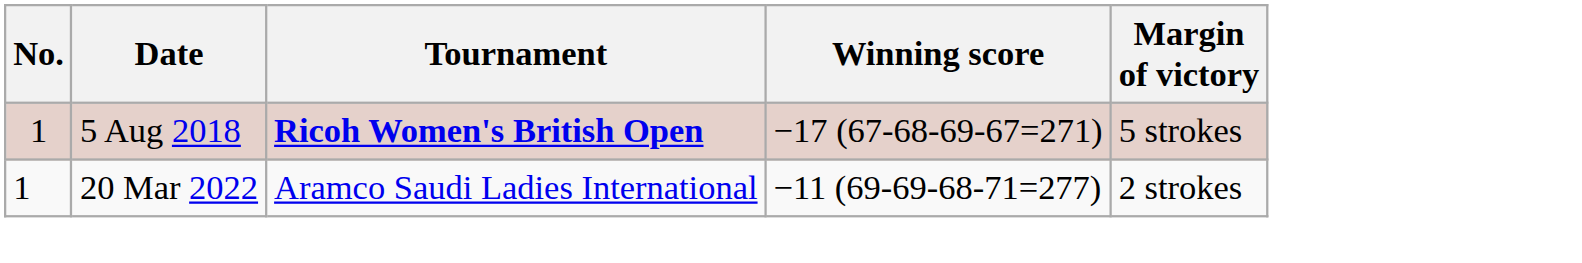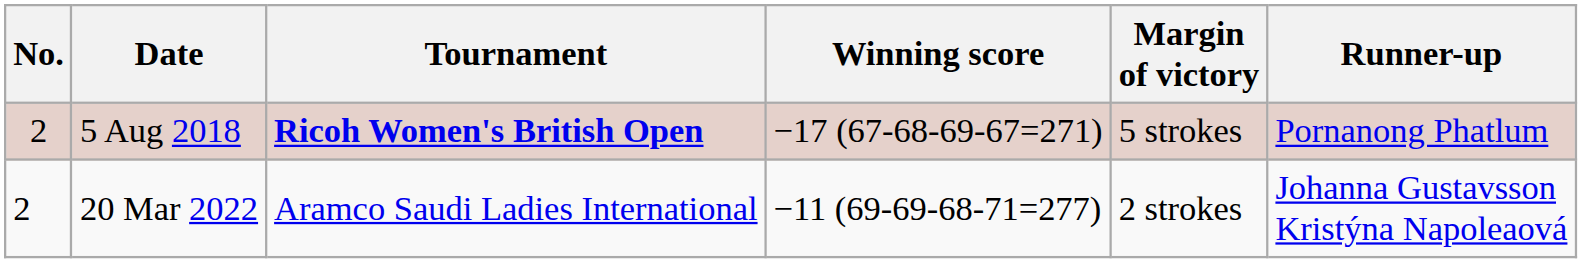+ column: Runner-up | Pornanong Phatlum | Johanna Gustavsson Kristýna Napoleaová
5 Aug 2018 | No.: 1 -> 2
20 Mar 2022 | No.: 1 -> 2
